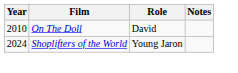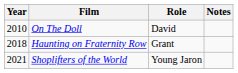+ row: 2018 | Haunting on Fraternity Row | Grant
Shoplifters of the World | Year: 2024 -> 2021
